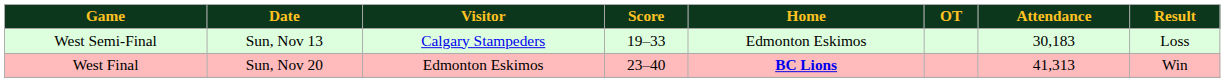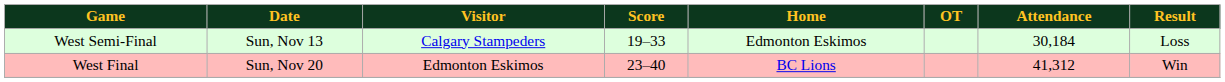West Semi-Final | Attendance: 30,183 -> 30,184
West Final | Home: bold -> normal
West Final | Attendance: 41,313 -> 41,312
